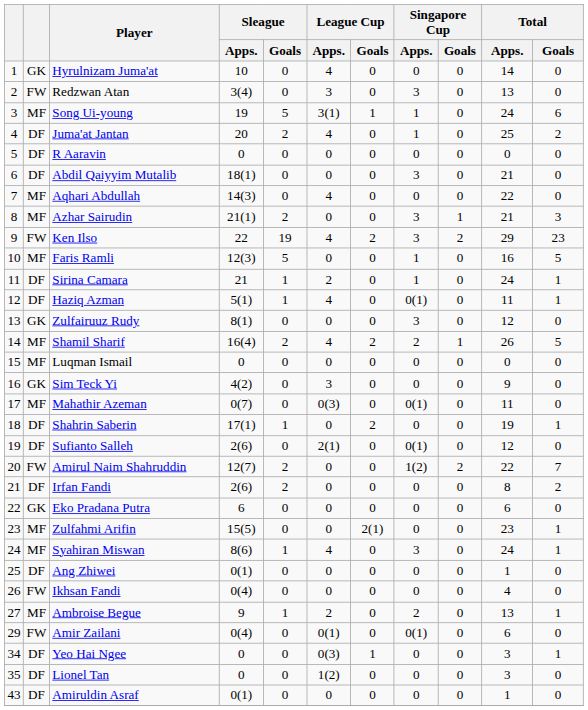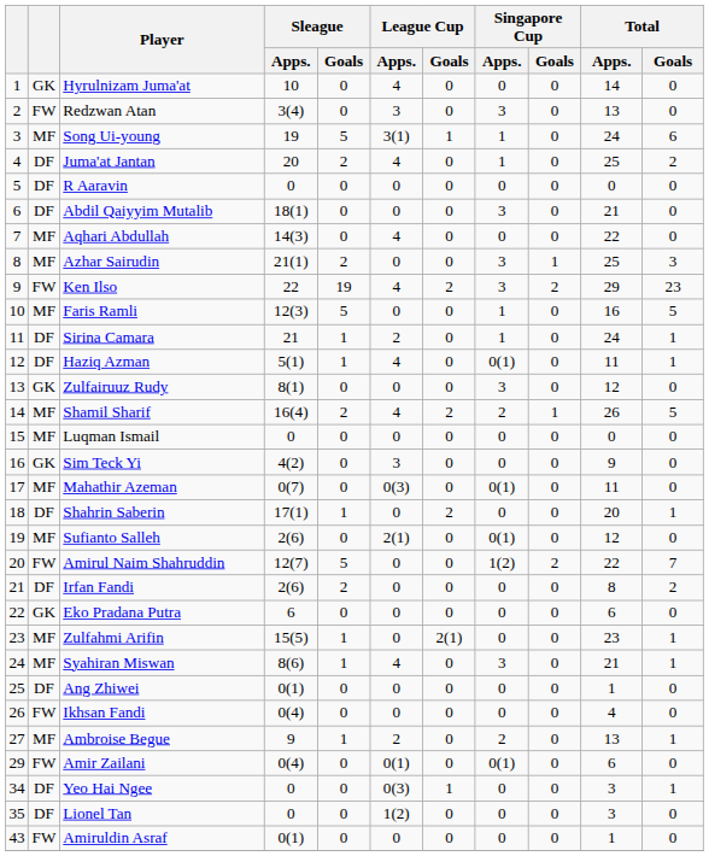Azhar Sairudin | Total / Apps.: 21 -> 25
Shahrin Saberin | Total / Apps.: 19 -> 20
Sufianto Salleh | column 2: DF -> MF
Amirul Naim Shahruddin | Sleague / Goals: 2 -> 5
Zulfahmi Arifin | Sleague / Goals: 0 -> 1
Syahiran Miswan | Total / Apps.: 24 -> 21
Amiruldin Asraf | column 2: DF -> FW
